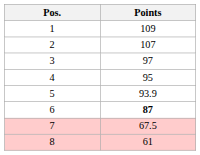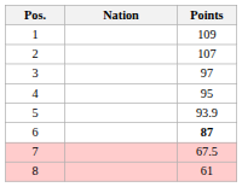+ column: Nation
